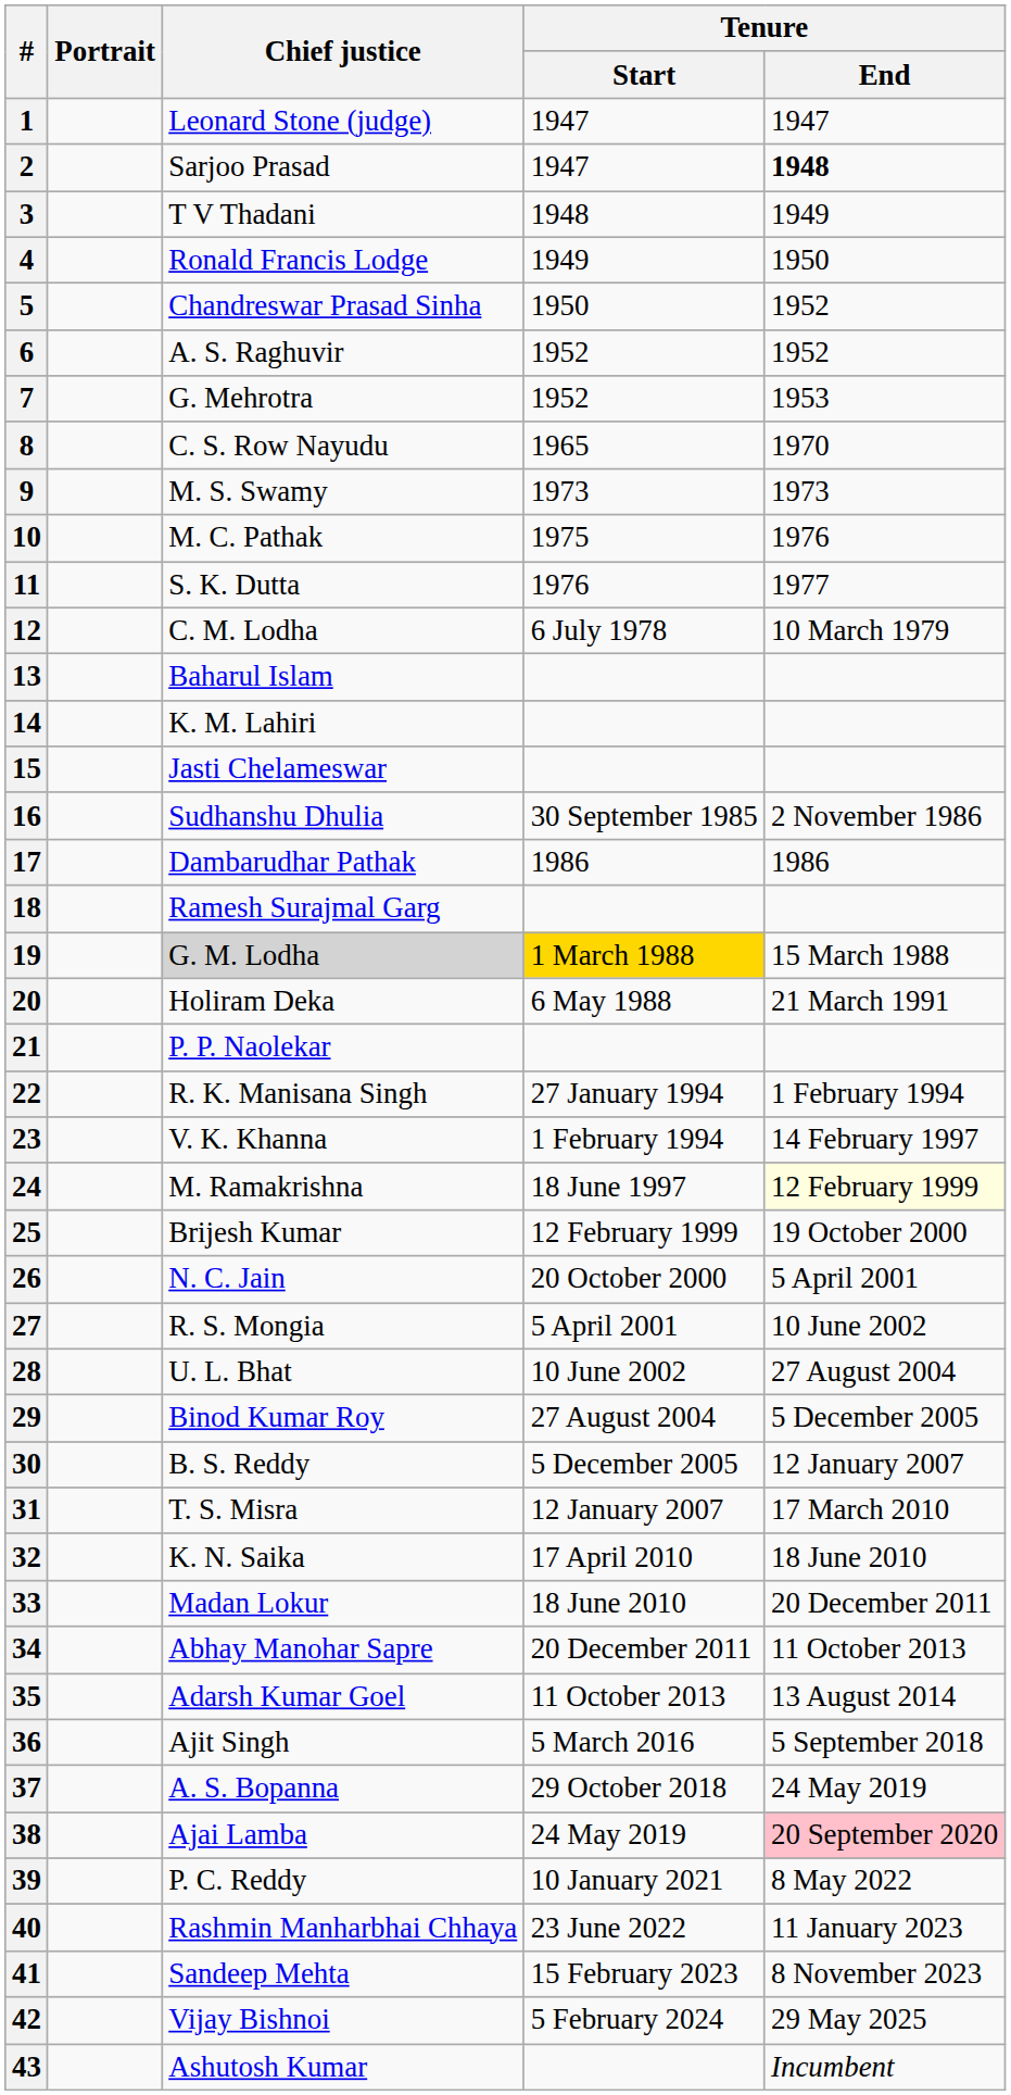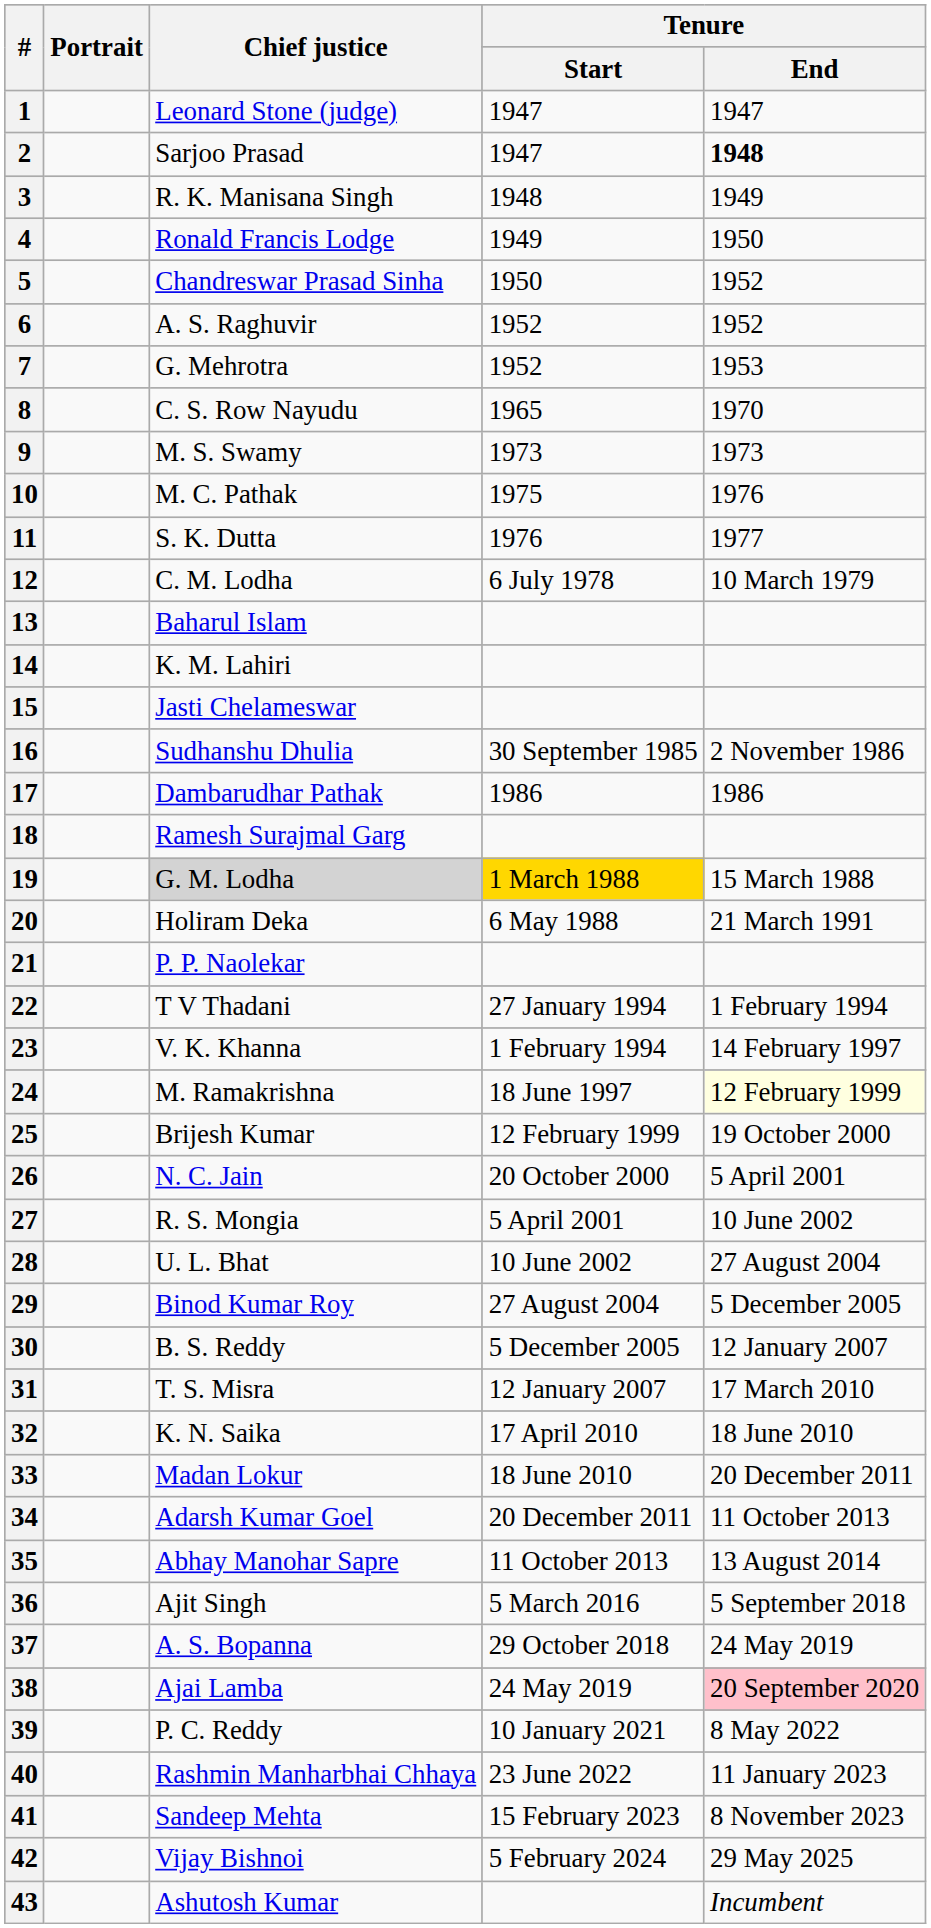3 | Chief justice: T V Thadani -> R. K. Manisana Singh
22 | Chief justice: R. K. Manisana Singh -> T V Thadani
34 | Chief justice: Abhay Manohar Sapre -> Adarsh Kumar Goel
35 | Chief justice: Adarsh Kumar Goel -> Abhay Manohar Sapre
